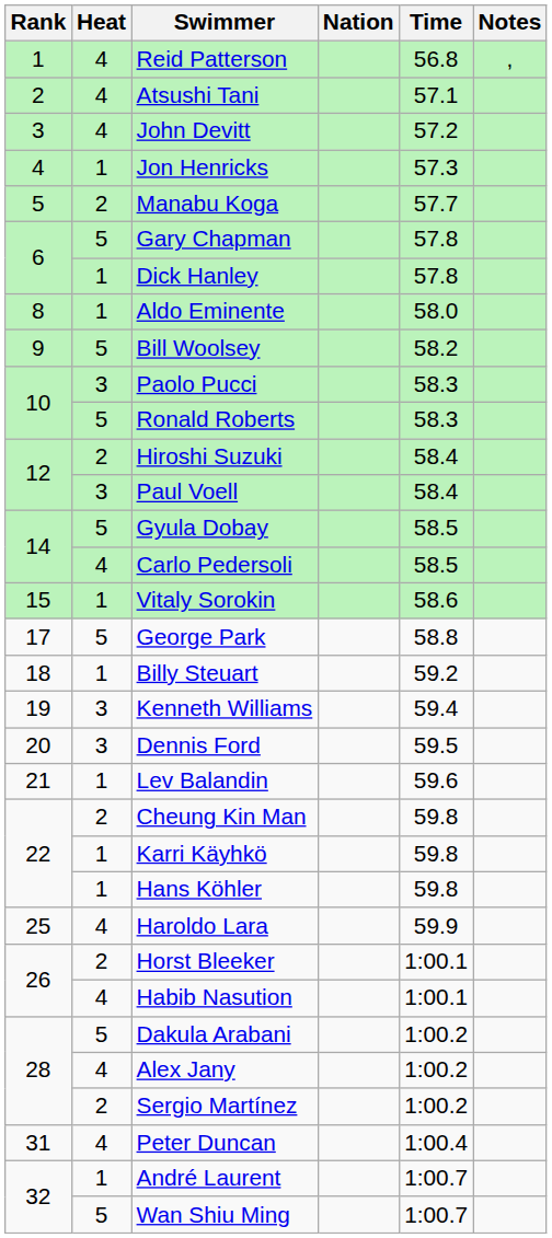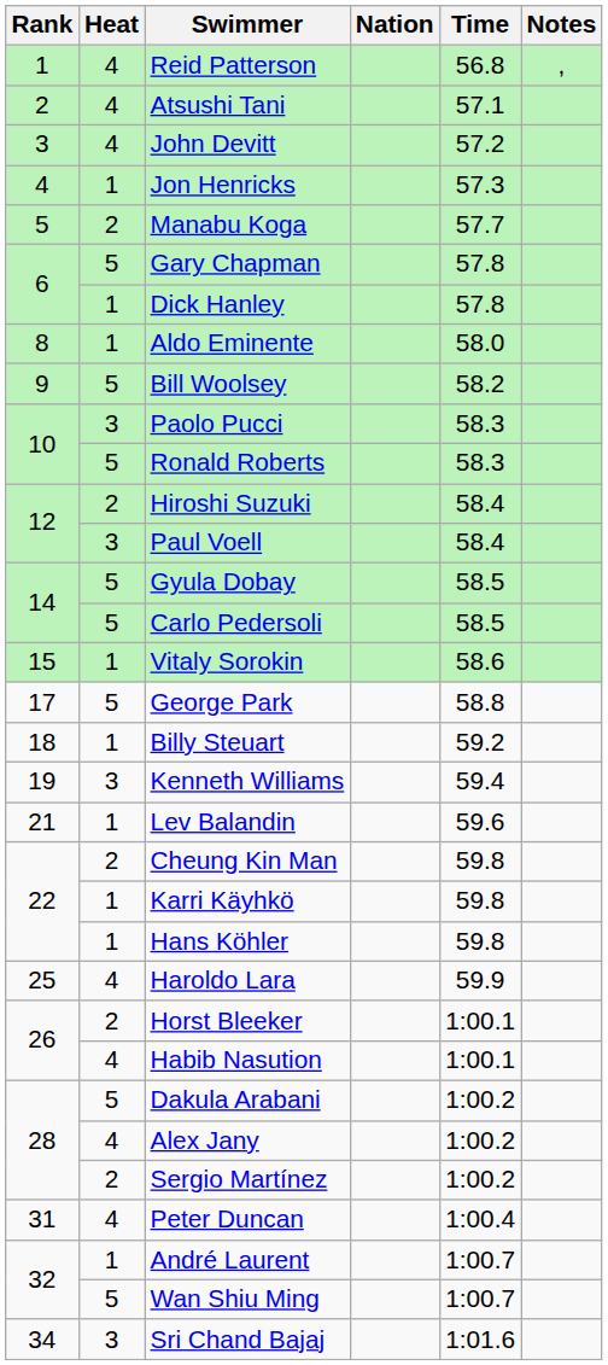Carlo Pedersoli | Heat: 4 -> 5
- row: 20 | 3 | Dennis Ford | 59.5
+ row: 34 | 3 | Sri Chand Bajaj | 1:01.6
